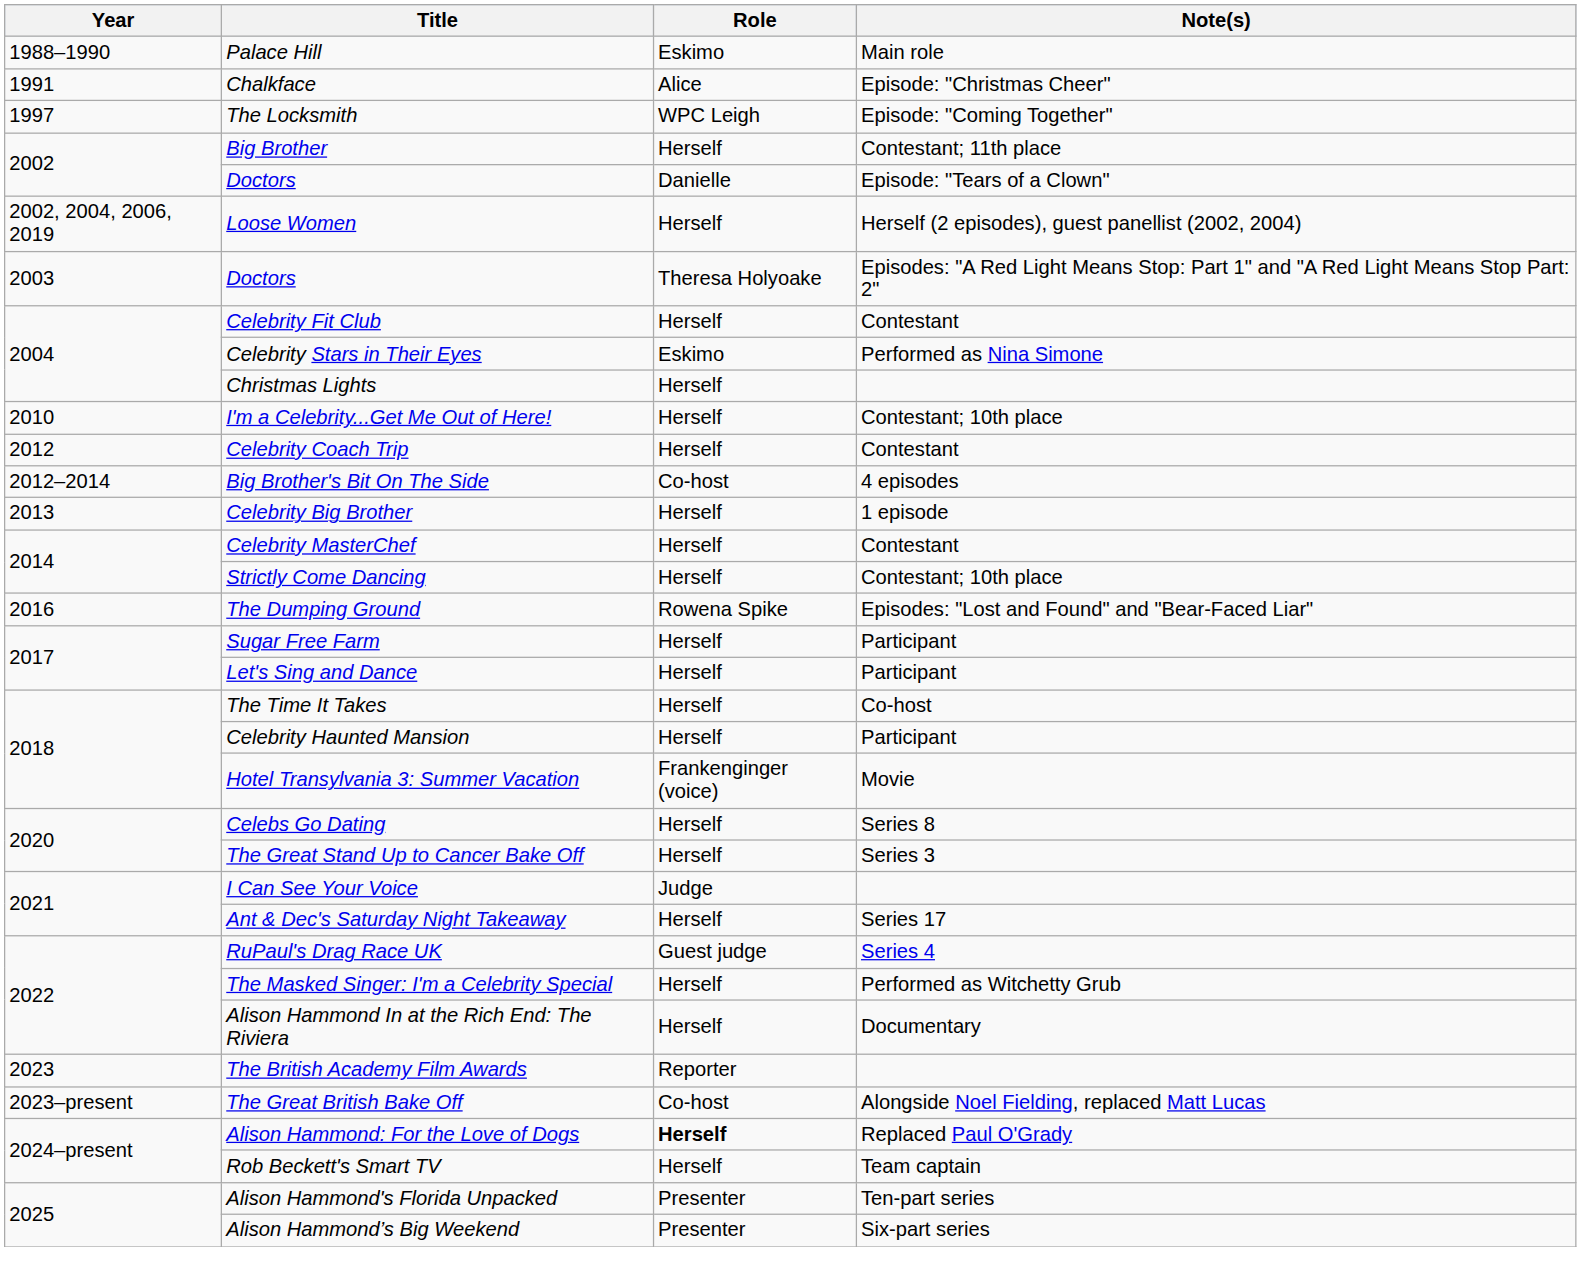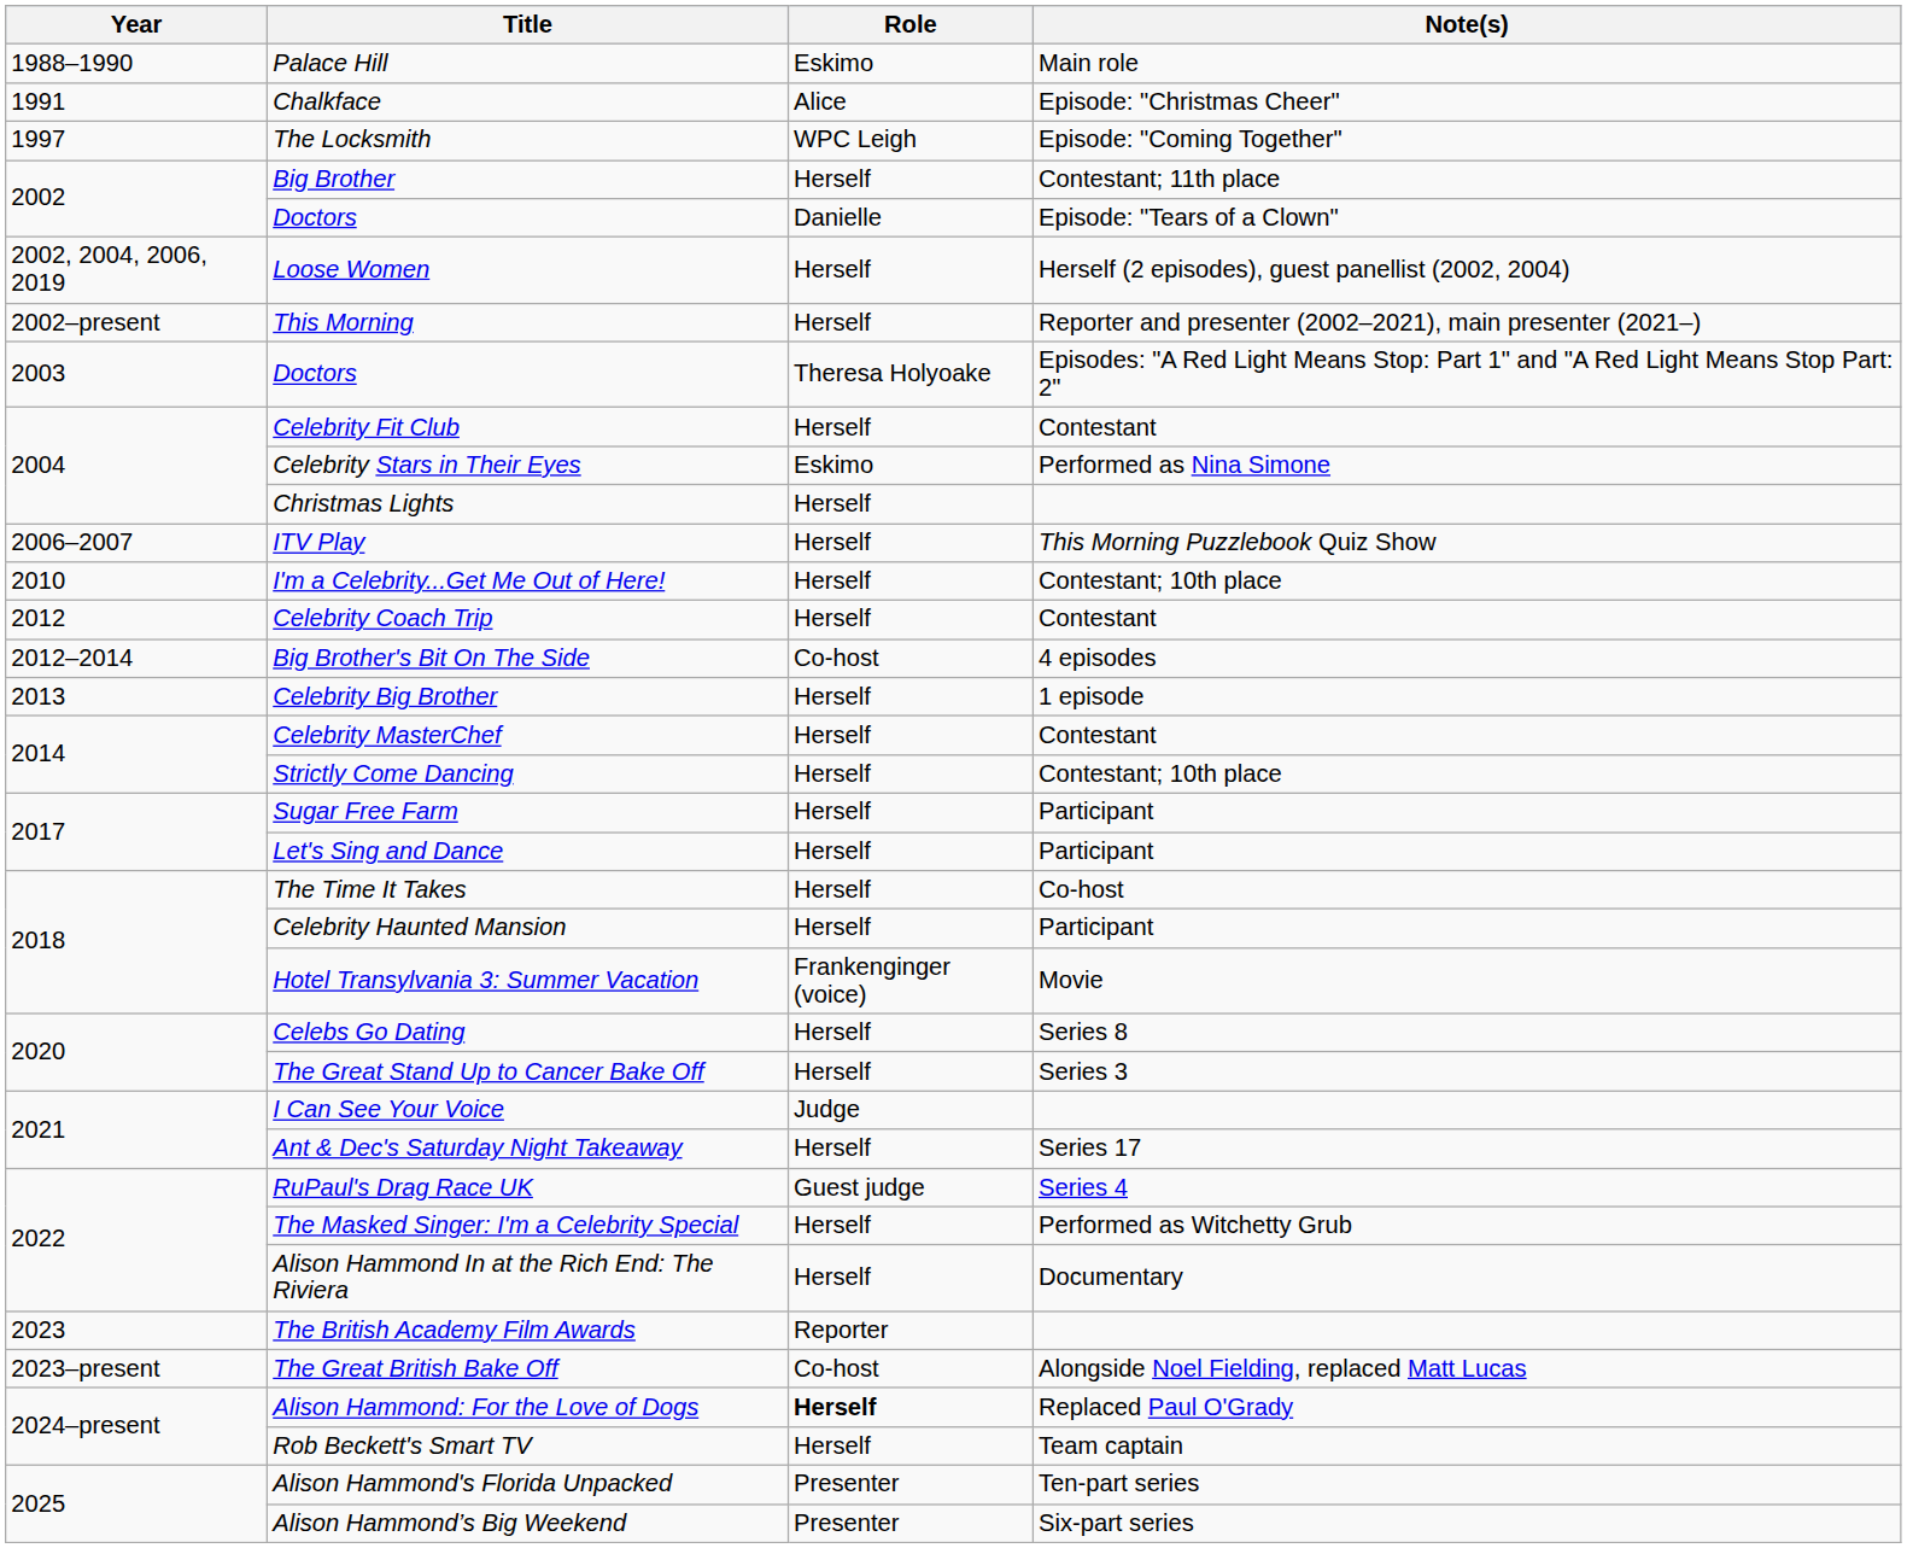+ row: 2002–present | This Morning | Herself | Reporter and presenter (2002–2021), main presenter (2021–)
+ row: 2006–2007 | ITV Play | Herself | This Morning Puzzlebook Quiz Show
- row: 2016 | The Dumping Ground | Rowena Spike | Episodes: "Lost and Found" and "Bear-Faced Liar"
